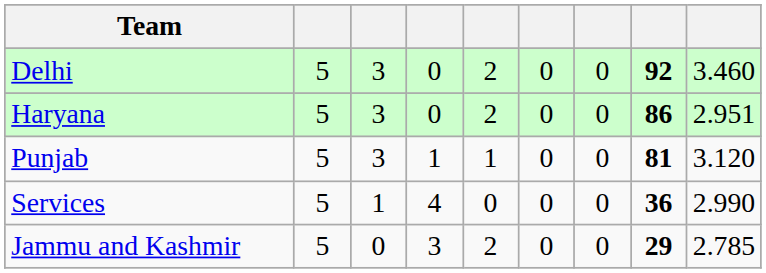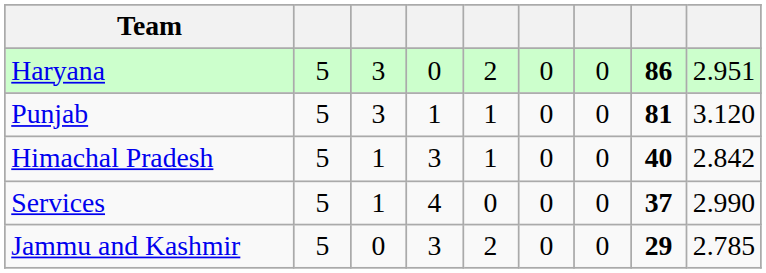- row: Delhi | 5 | 3 | 0 | 2 | 0 | 0 | 92 | 3.460
+ row: Himachal Pradesh | 5 | 1 | 3 | 1 | 0 | 0 | 40 | 2.842
Services | column 8: 36 -> 37
